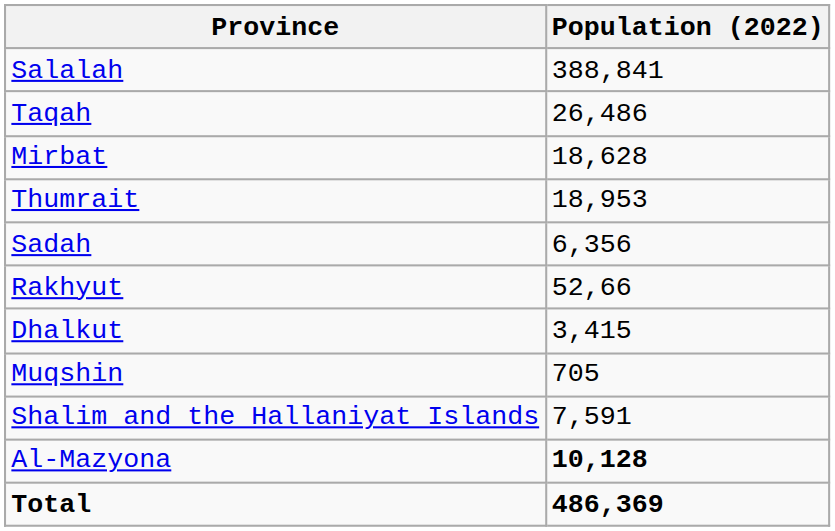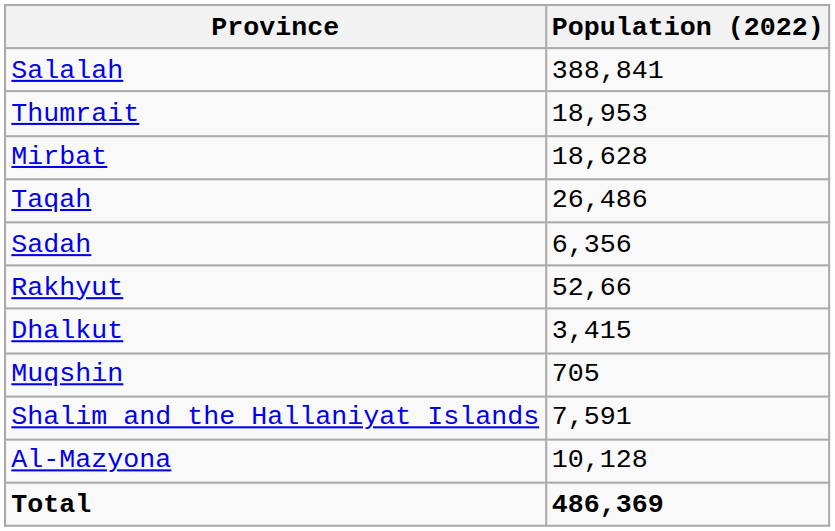rows swapped: Taqah <-> Thumrait
Al-Mazyona | Population (2022): bold -> normal
